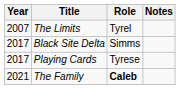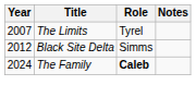Black Site Delta | Year: 2017 -> 2012
- row: 2017 | Playing Cards | Tyrese
The Family | Year: 2021 -> 2024
